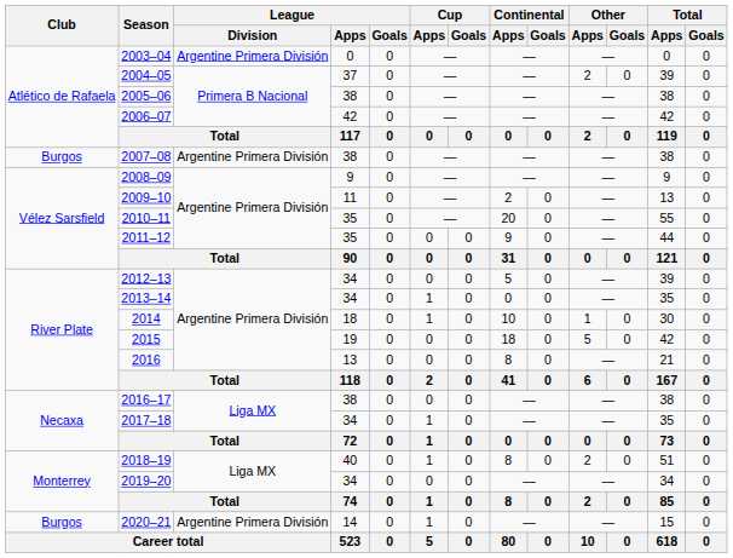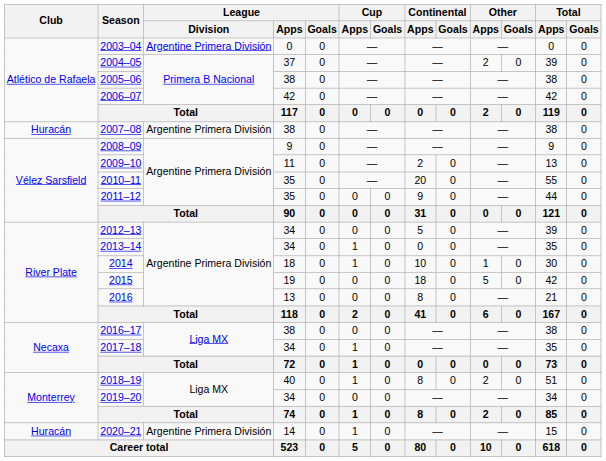2007–08 | Club: Burgos -> Huracán
2020–21 | Club: Burgos -> Huracán
